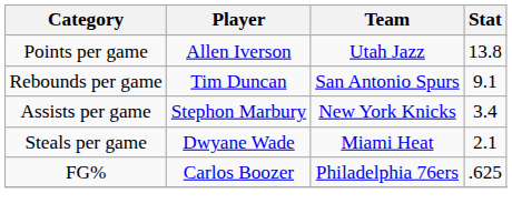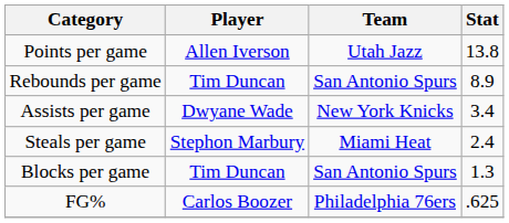Rebounds per game | Stat: 9.1 -> 8.9
Assists per game | Player: Stephon Marbury -> Dwyane Wade
Steals per game | Player: Dwyane Wade -> Stephon Marbury
Steals per game | Stat: 2.1 -> 2.4
+ row: Blocks per game | Tim Duncan | San Antonio Spurs | 1.3
